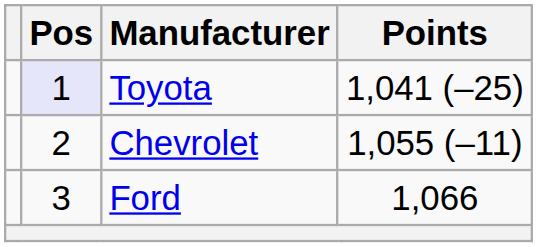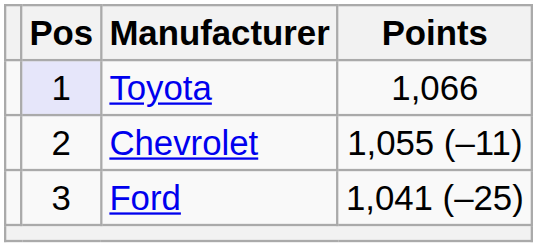Toyota | Points: 1,041 (–25) -> 1,066
Ford | Points: 1,066 -> 1,041 (–25)
